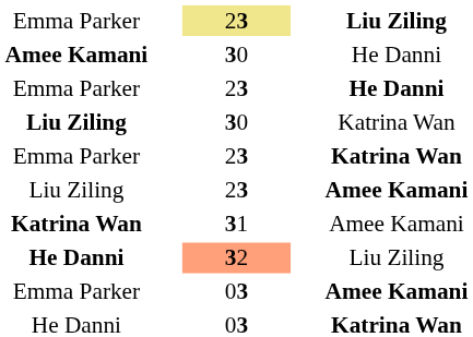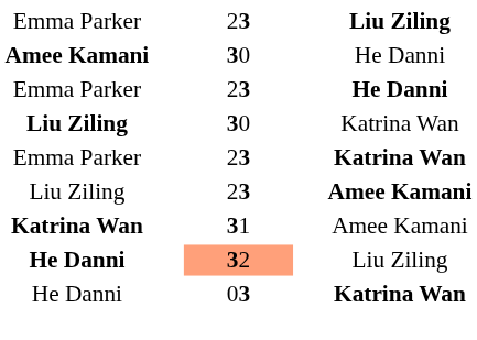Emma Parker / Liu Ziling | column 2: khaki background -> no background
- row: Emma Parker | 03 | Amee Kamani
